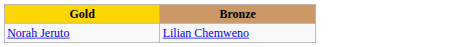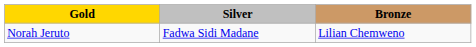+ column: Silver | Fadwa Sidi Madane
